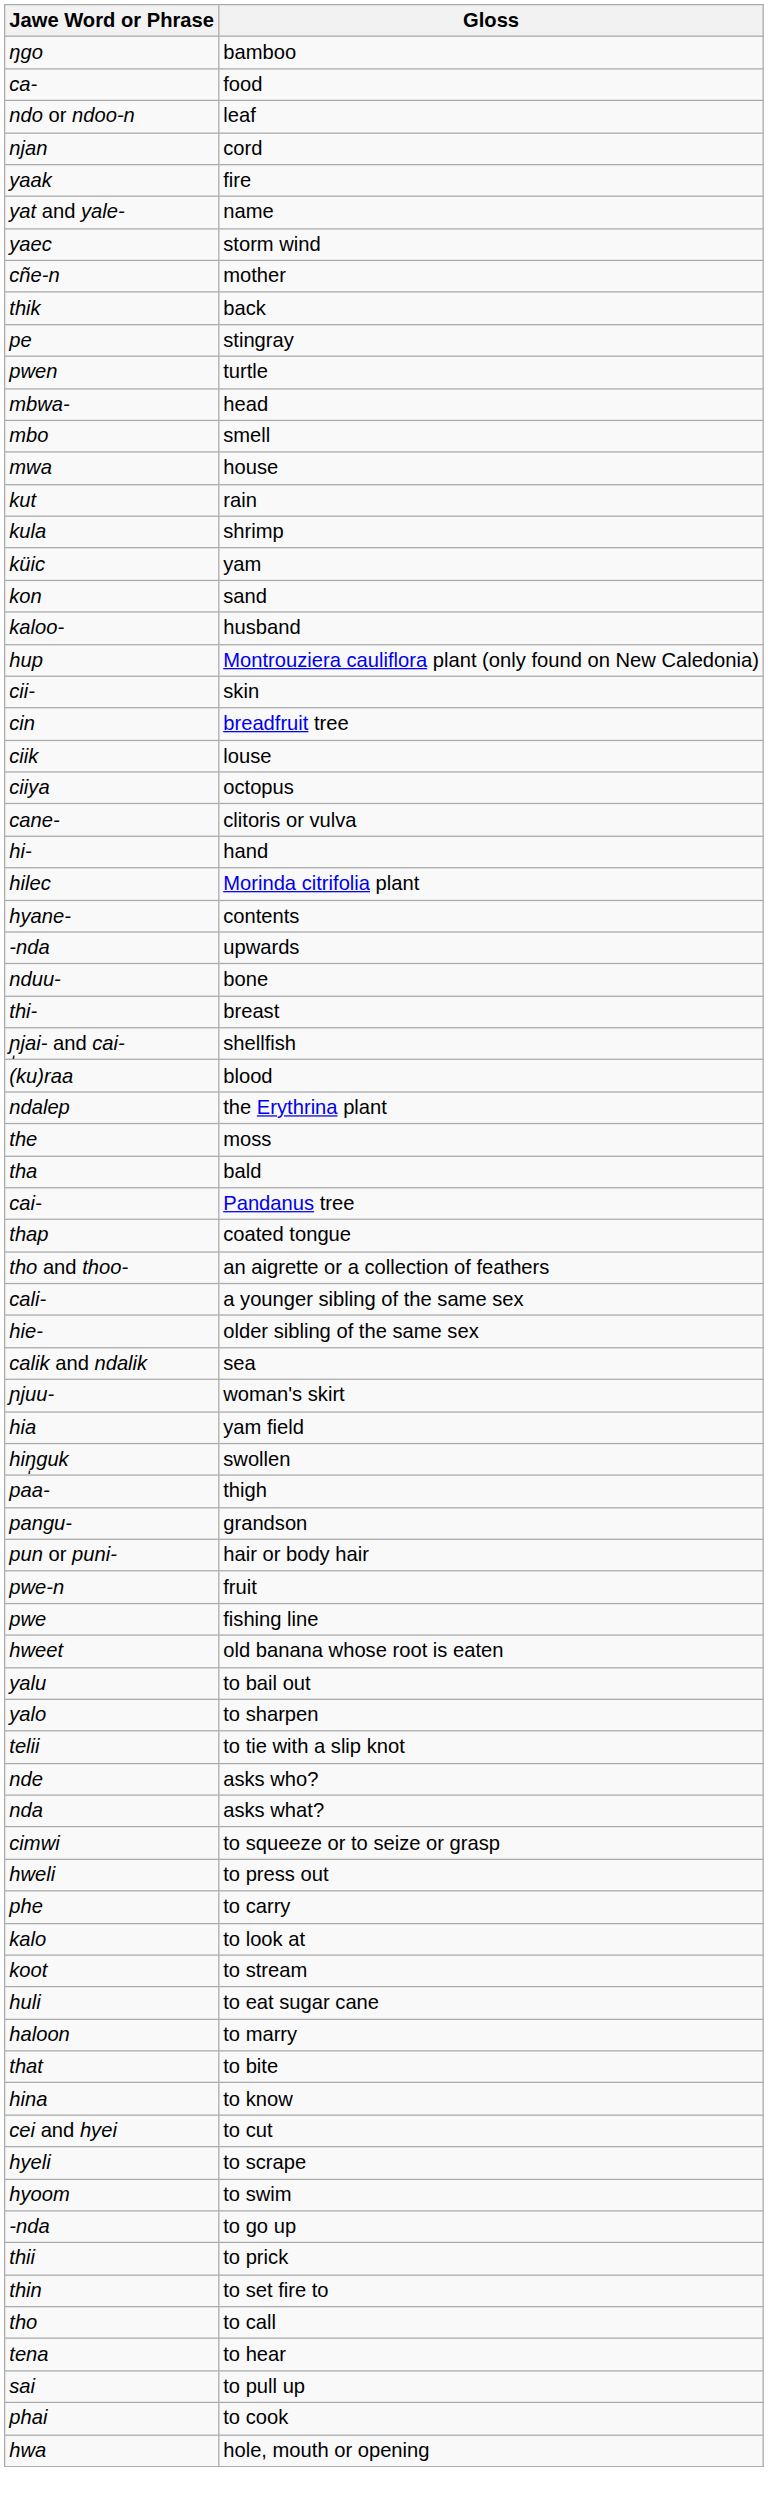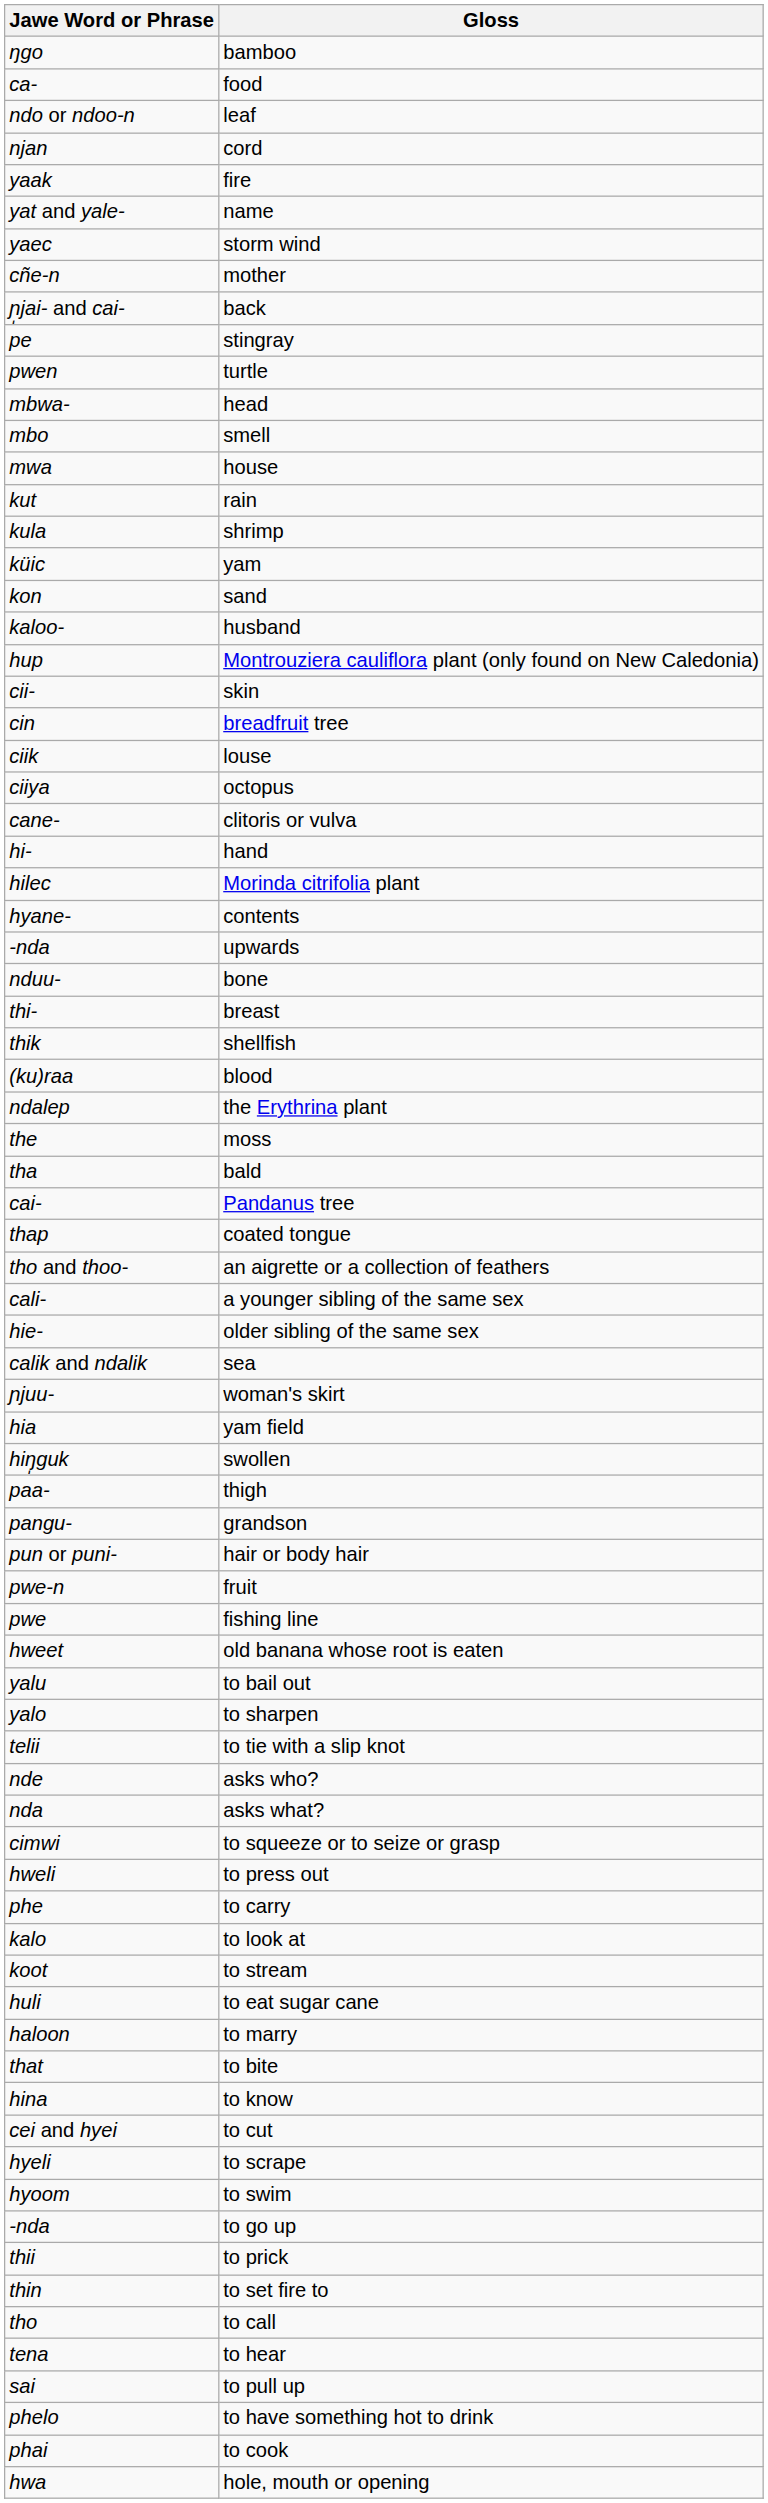back | Jawe Word or Phrase: thik -> ɲ̩jai- and cai-
shellfish | Jawe Word or Phrase: ɲ̩jai- and cai- -> thik
+ row: phelo | to have something hot to drink
